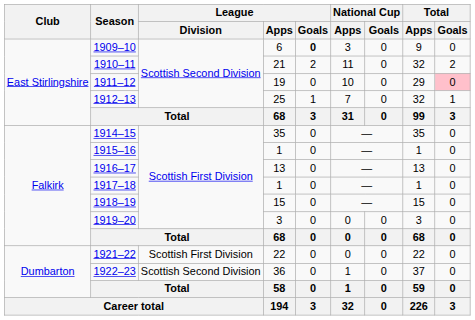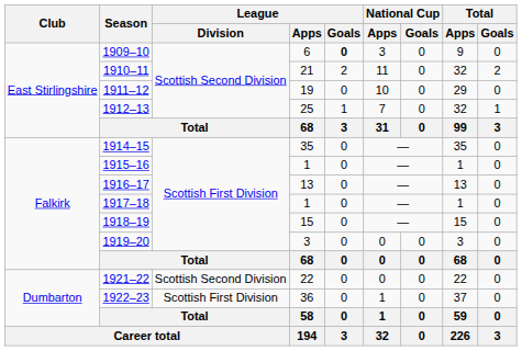1911–12 | Total / Goals: pink background -> no background
1921–22 | League / Division: Scottish First Division -> Scottish Second Division
1922–23 | League / Division: Scottish Second Division -> Scottish First Division
